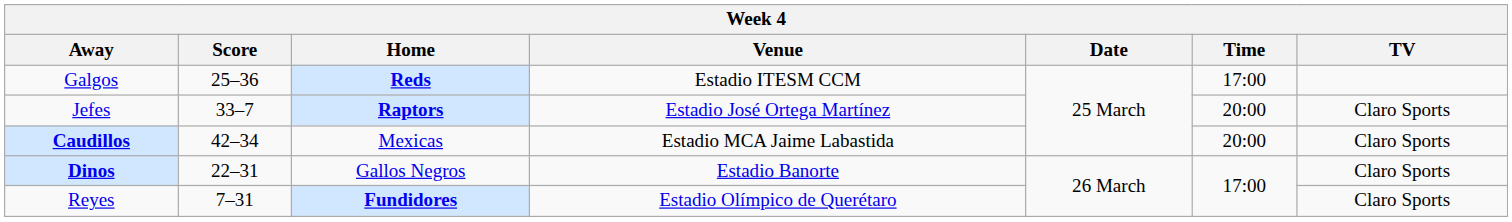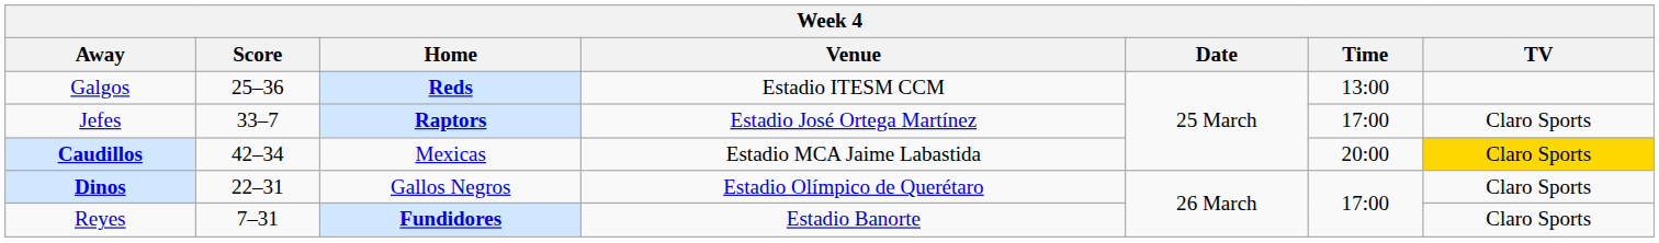Galgos | Time: 17:00 -> 13:00
Jefes | Time: 20:00 -> 17:00
Caudillos | TV: no background -> gold background
Dinos | Venue: Estadio Banorte -> Estadio Olímpico de Querétaro
Reyes | Venue: Estadio Olímpico de Querétaro -> Estadio Banorte
